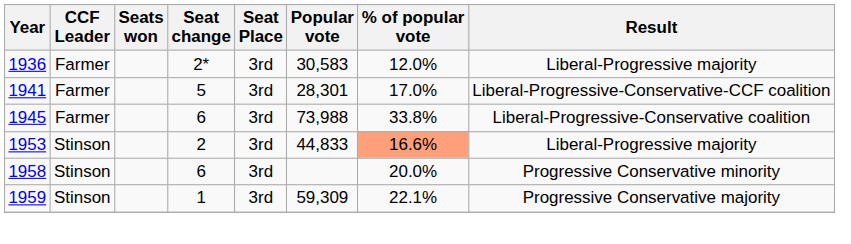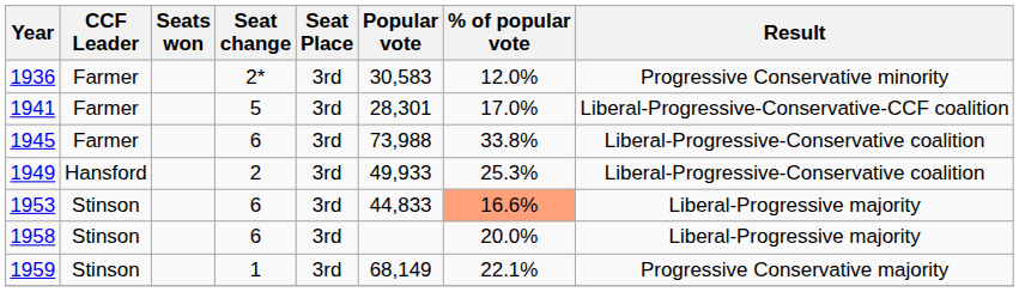1936 | Result: Liberal-Progressive majority -> Progressive Conservative minority
+ row: 1949 | Hansford | 2 | 3rd | 49,933 | 25.3% | Liberal-Progressive-Conservative coalition
1953 | Seat change: 2 -> 6
1958 | Result: Progressive Conservative minority -> Liberal-Progressive majority
1959 | Popular vote: 59,309 -> 68,149
